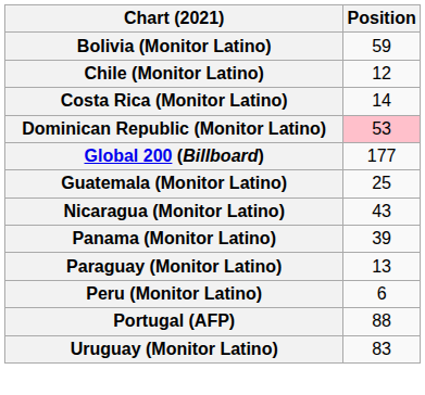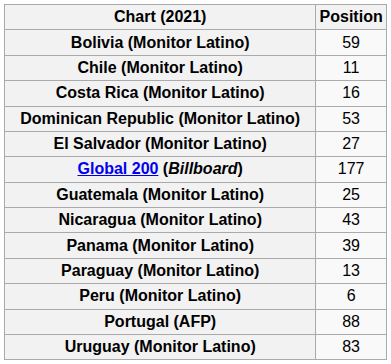Chile (Monitor Latino) | Position: 12 -> 11
Costa Rica (Monitor Latino) | Position: 14 -> 16
Dominican Republic (Monitor Latino) | Position: pink background -> no background
+ row: El Salvador (Monitor Latino) | 27
